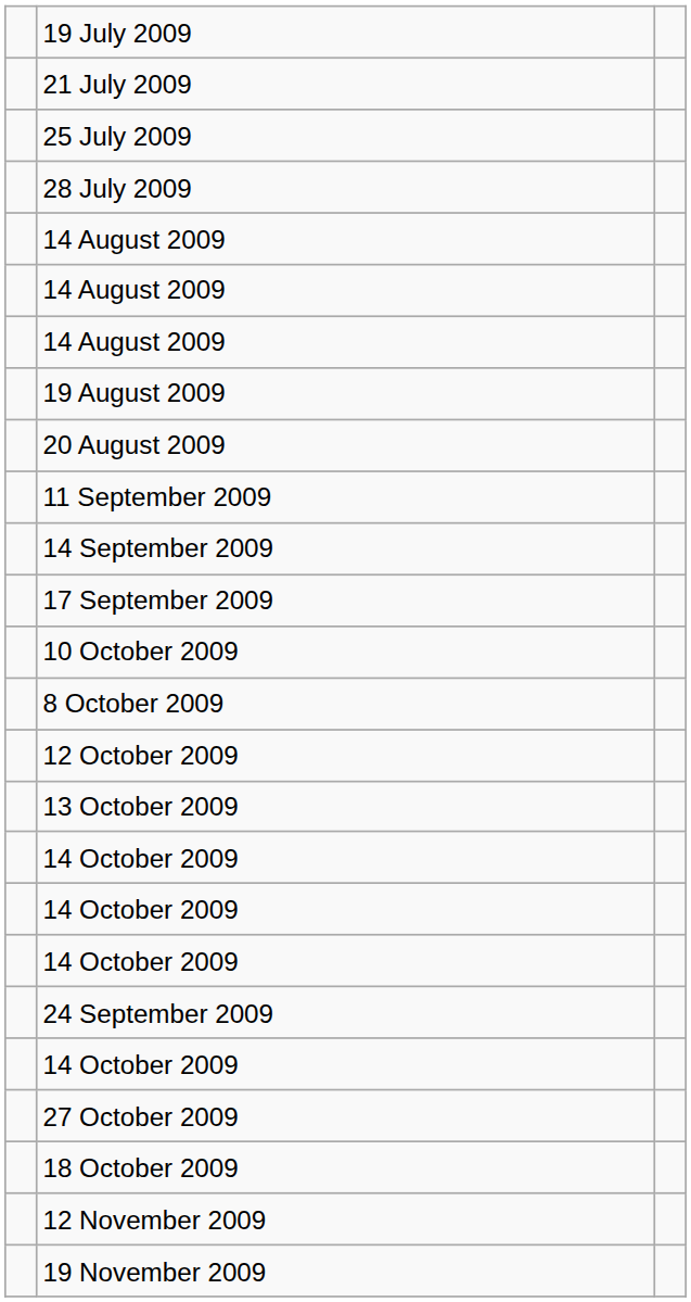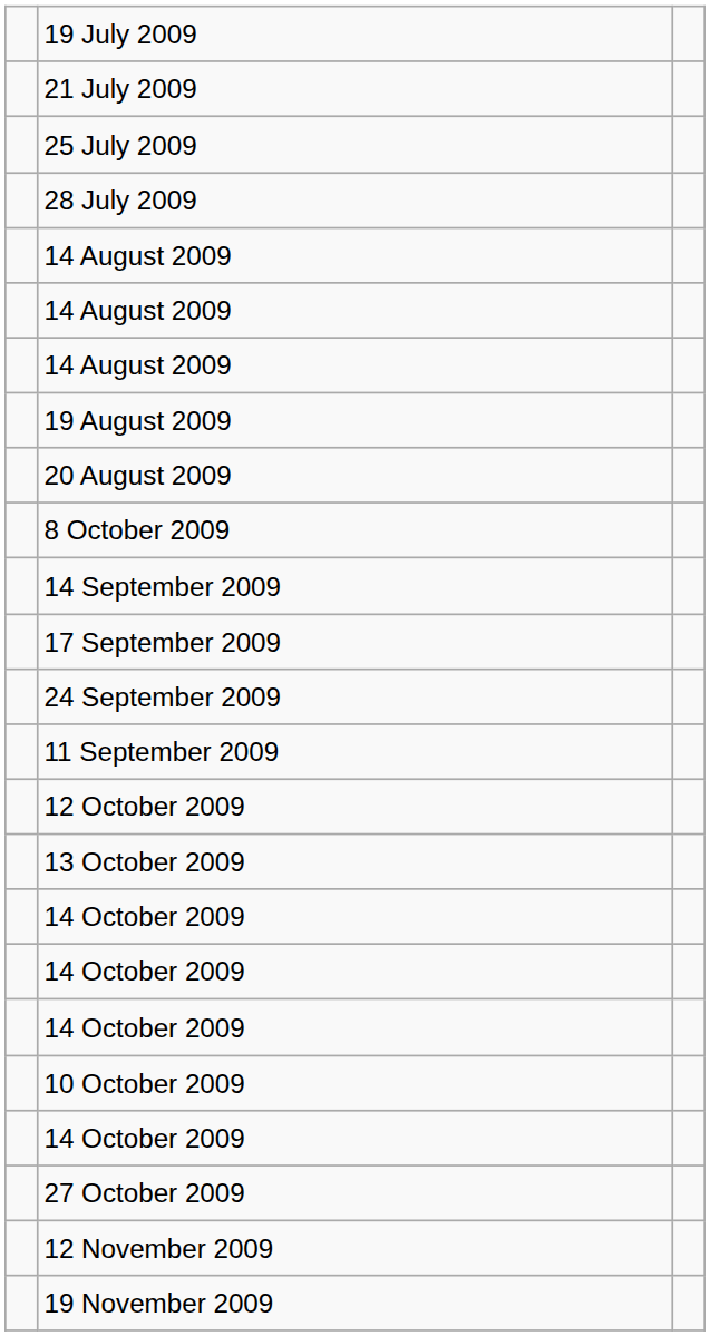rows swapped: 11 September 2009 <-> 8 October 2009
rows swapped: 24 September 2009 <-> 10 October 2009
- row: 18 October 2009
